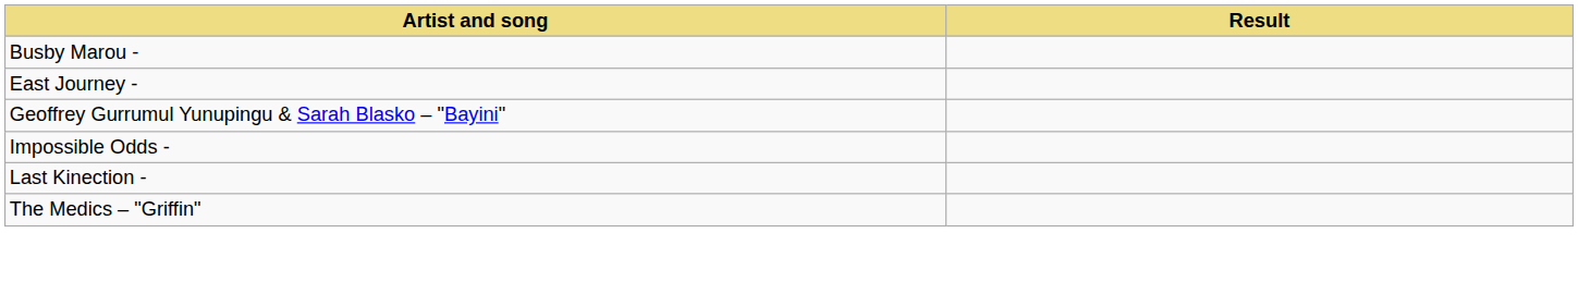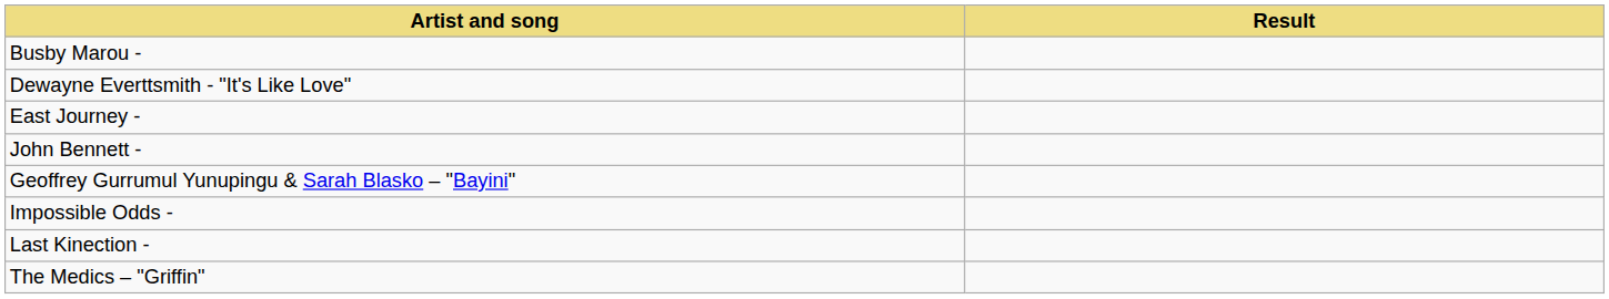+ row: Dewayne Everttsmith - "It's Like Love"
+ row: John Bennett -
